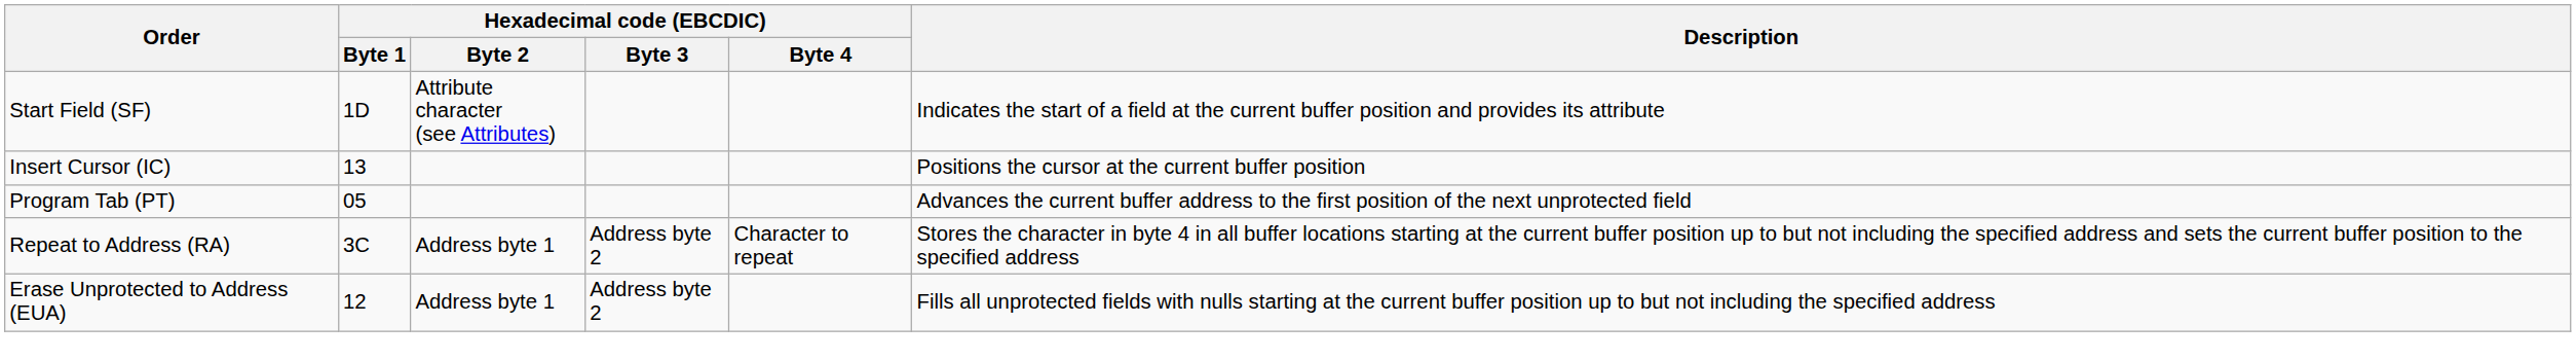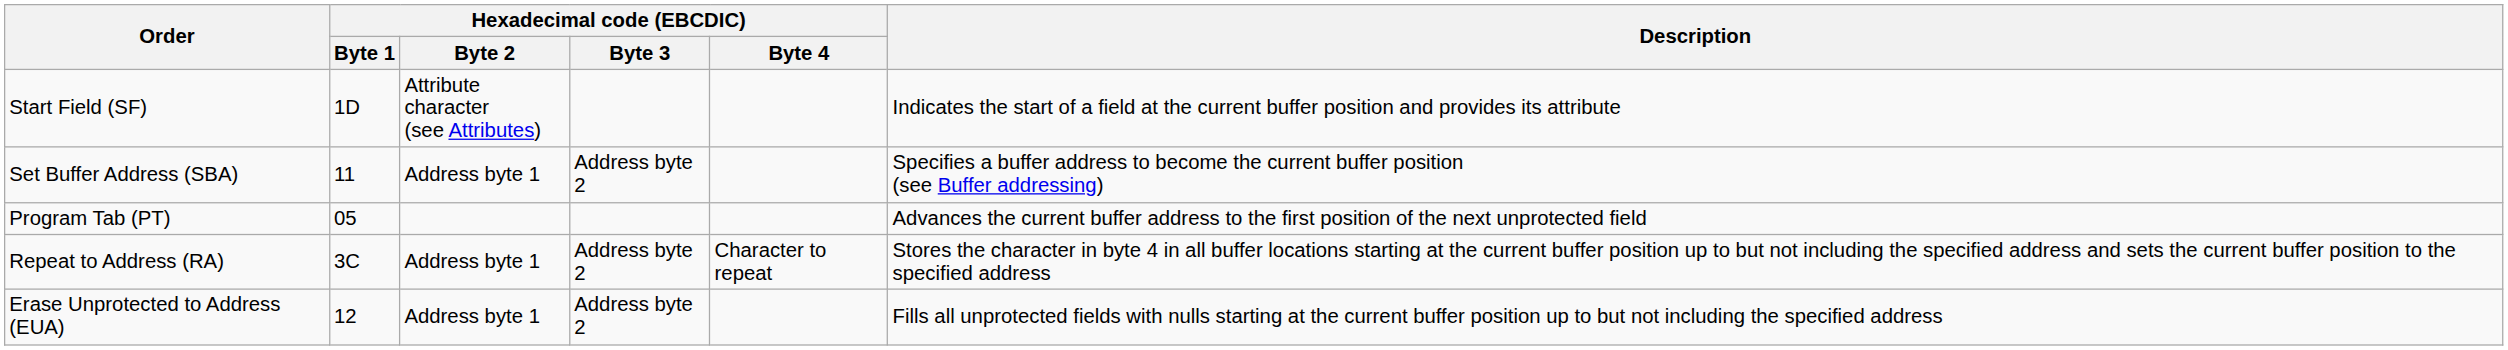+ row: Set Buffer Address (SBA) | 11 | Address byte 1 | Address byte 2 | Specifies a buffer address to become the current buffer position (see Buffer addressing)
- row: Insert Cursor (IC) | 13 | Positions the cursor at the current buffer position
